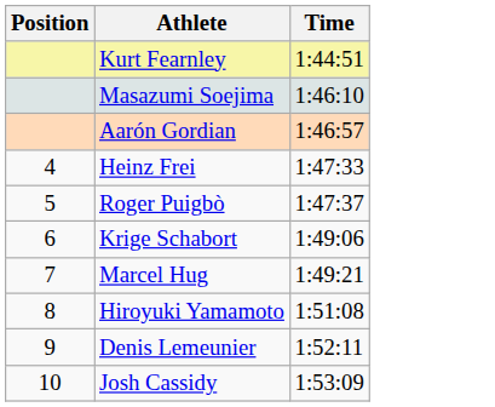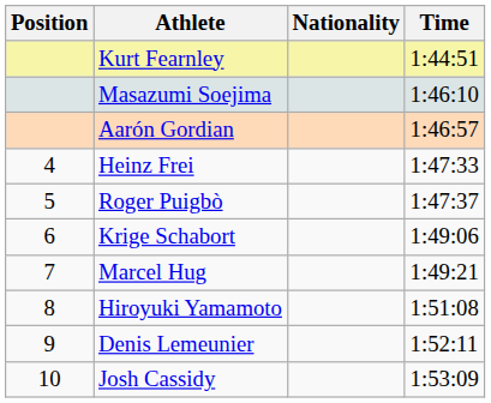+ column: Nationality
